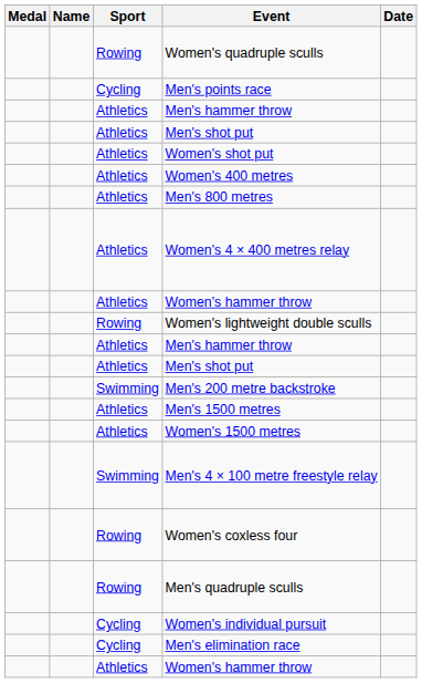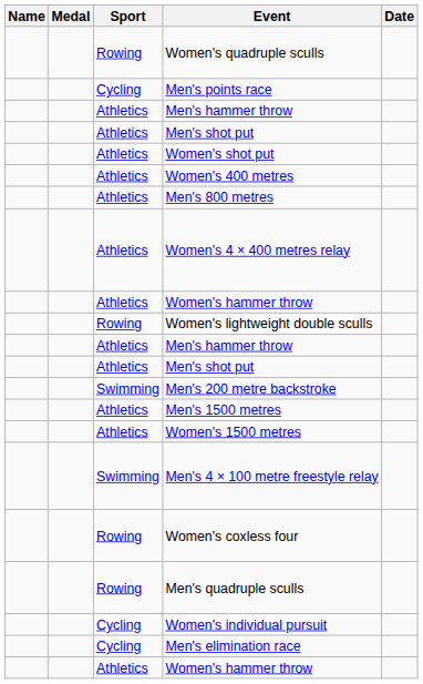columns swapped: Medal <-> Name
